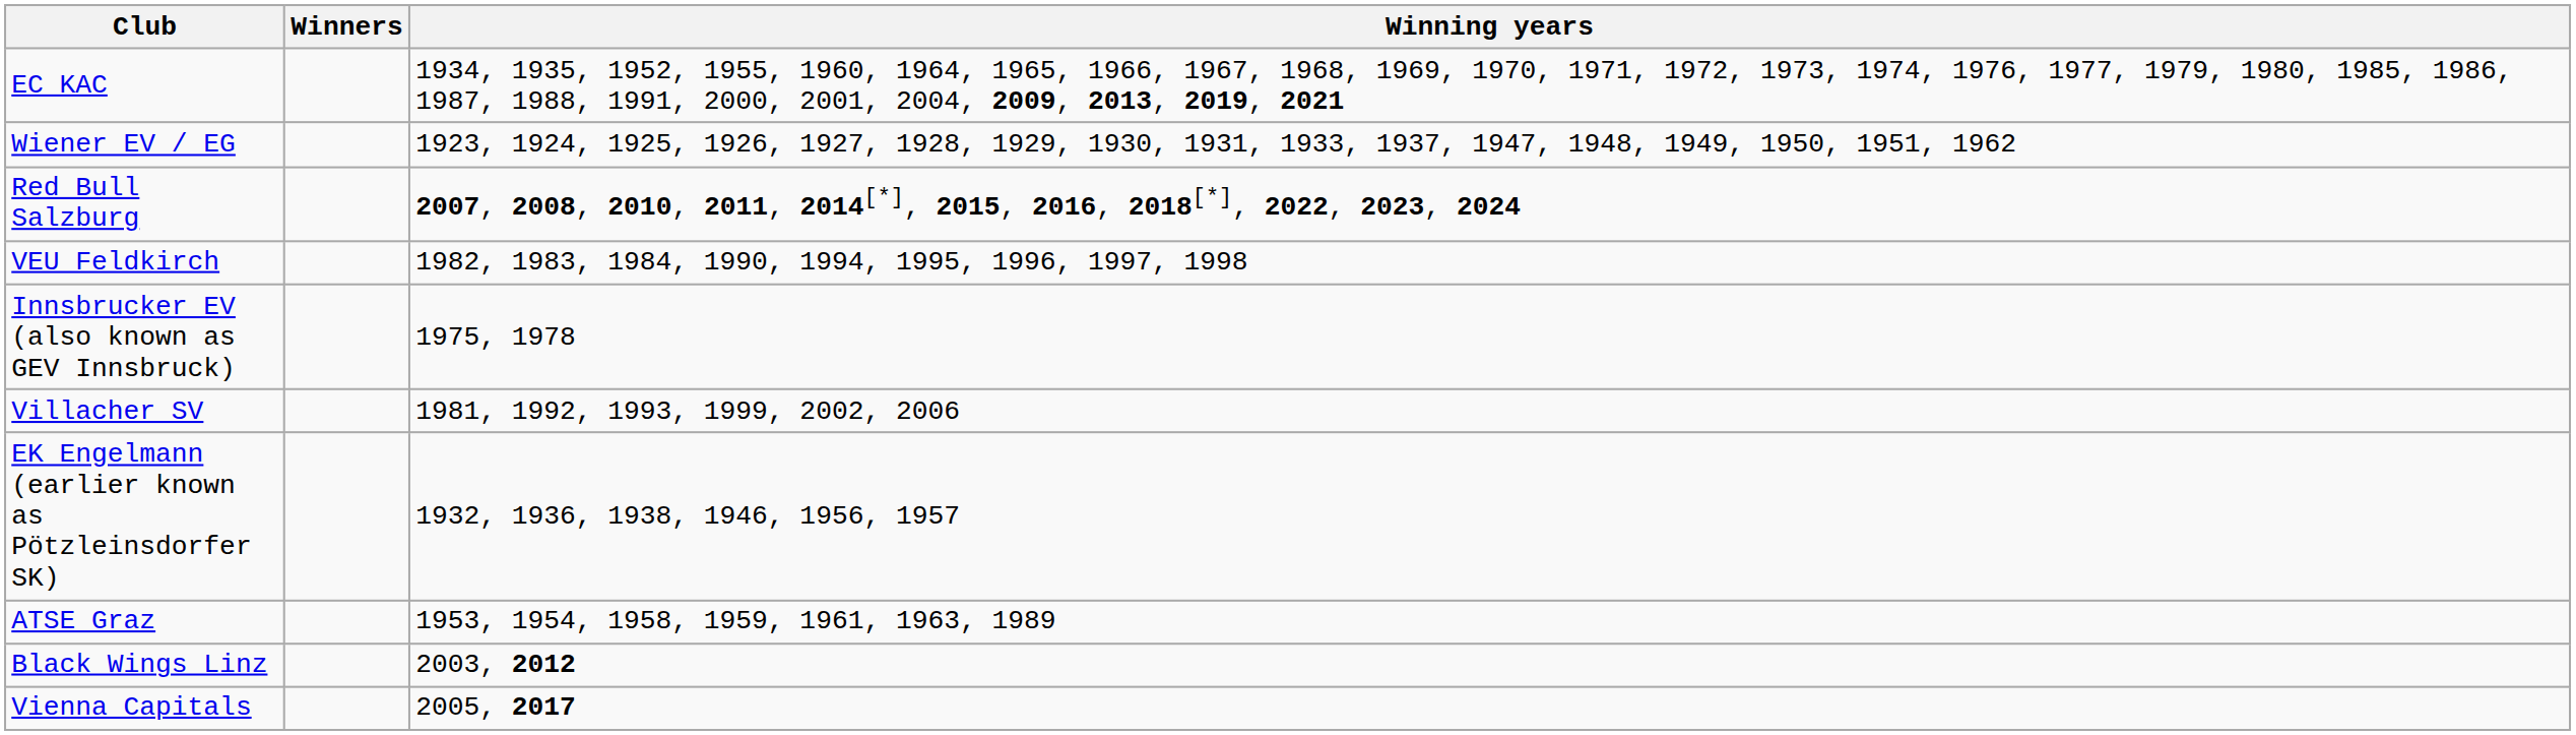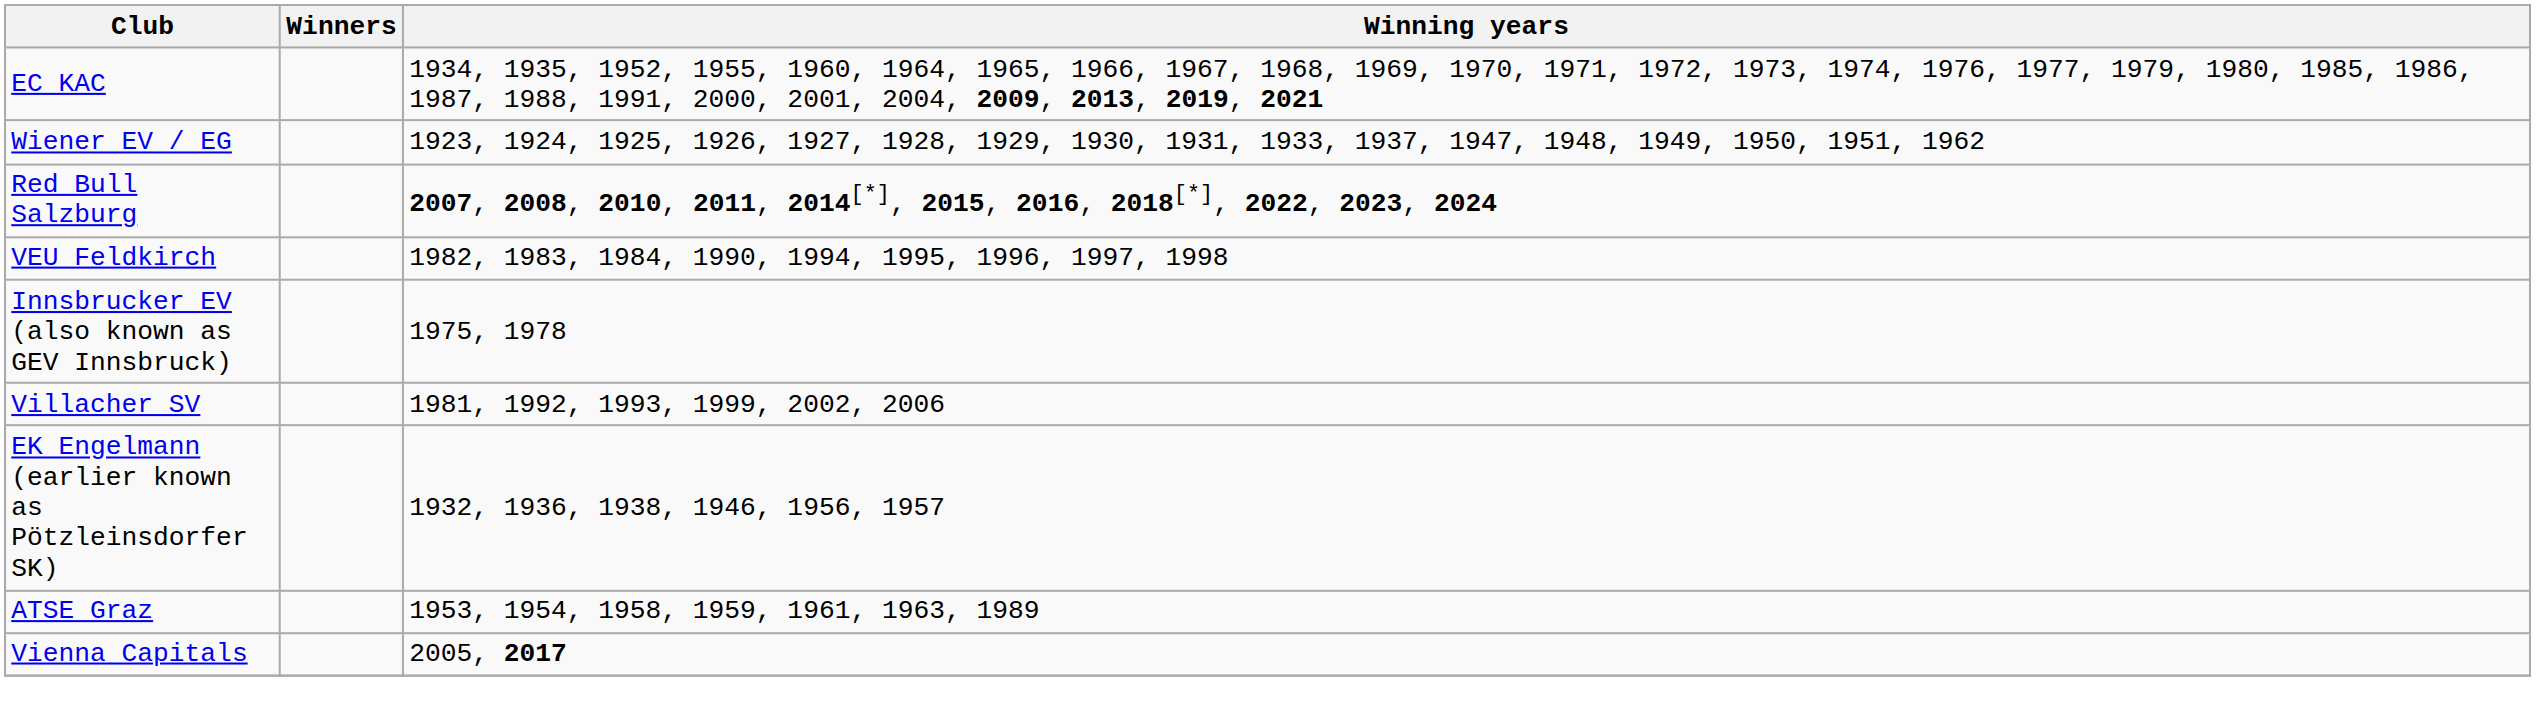- row: Black Wings Linz | 2003, 2012
